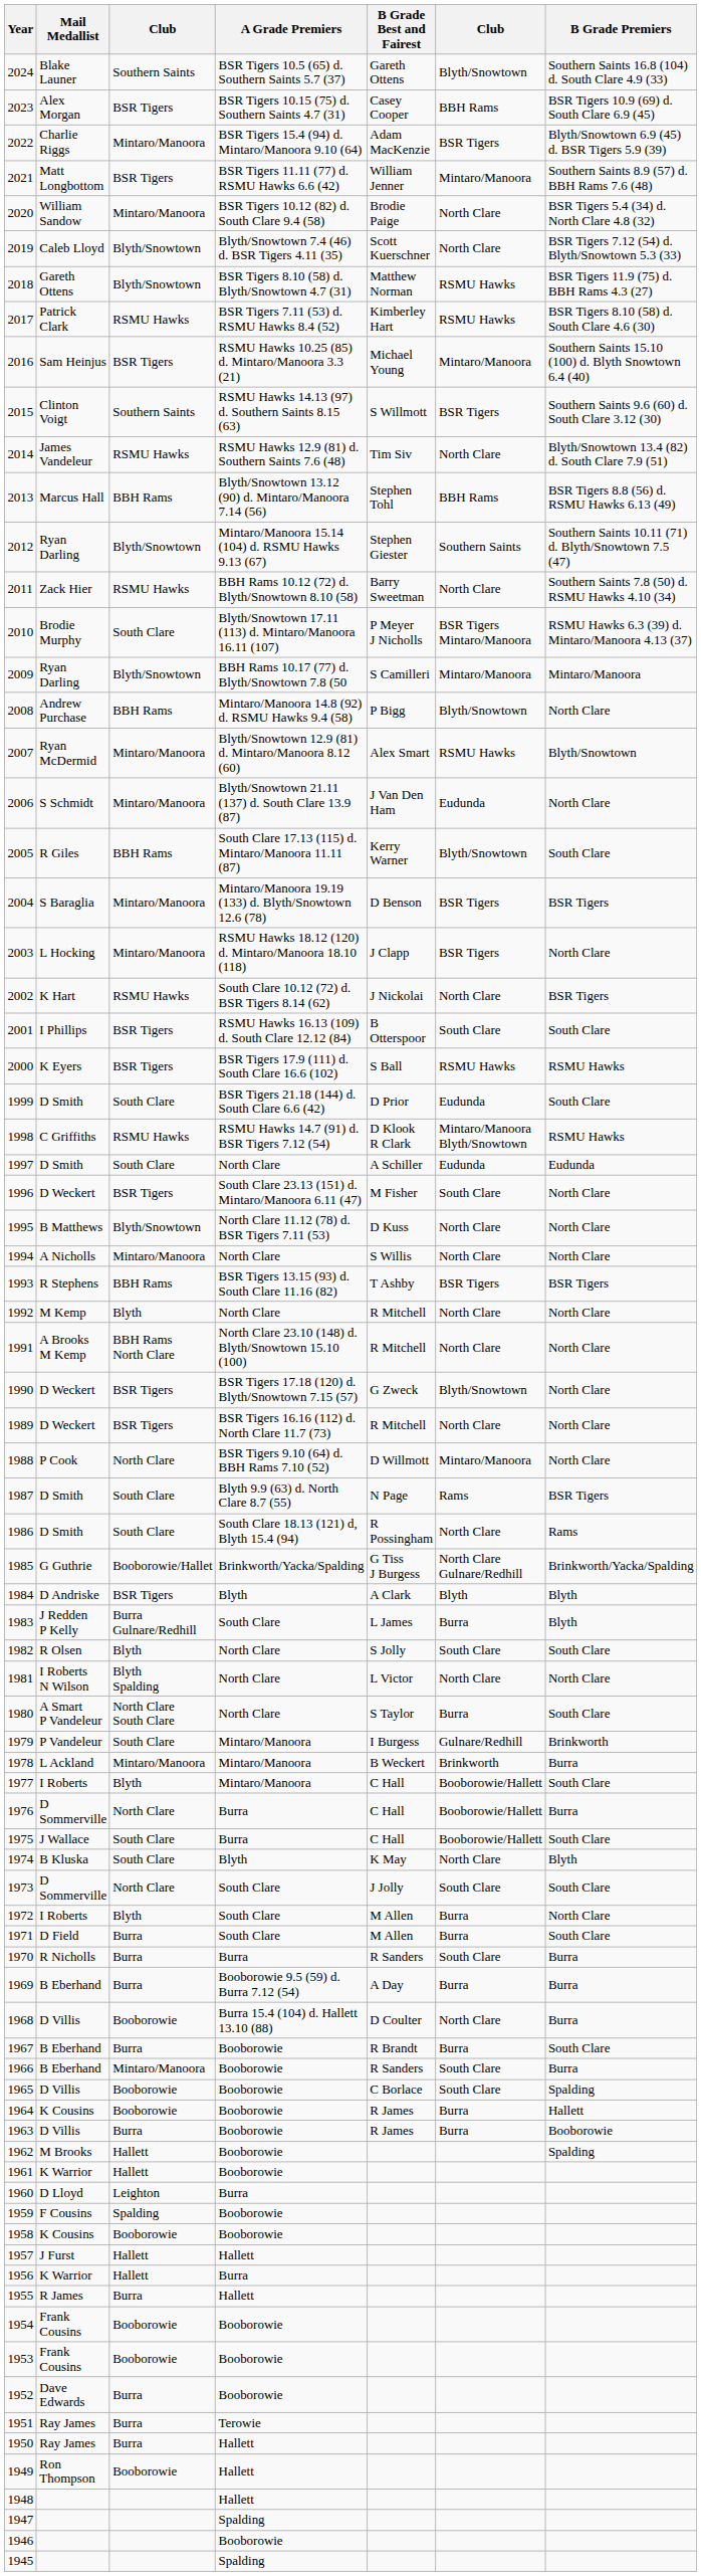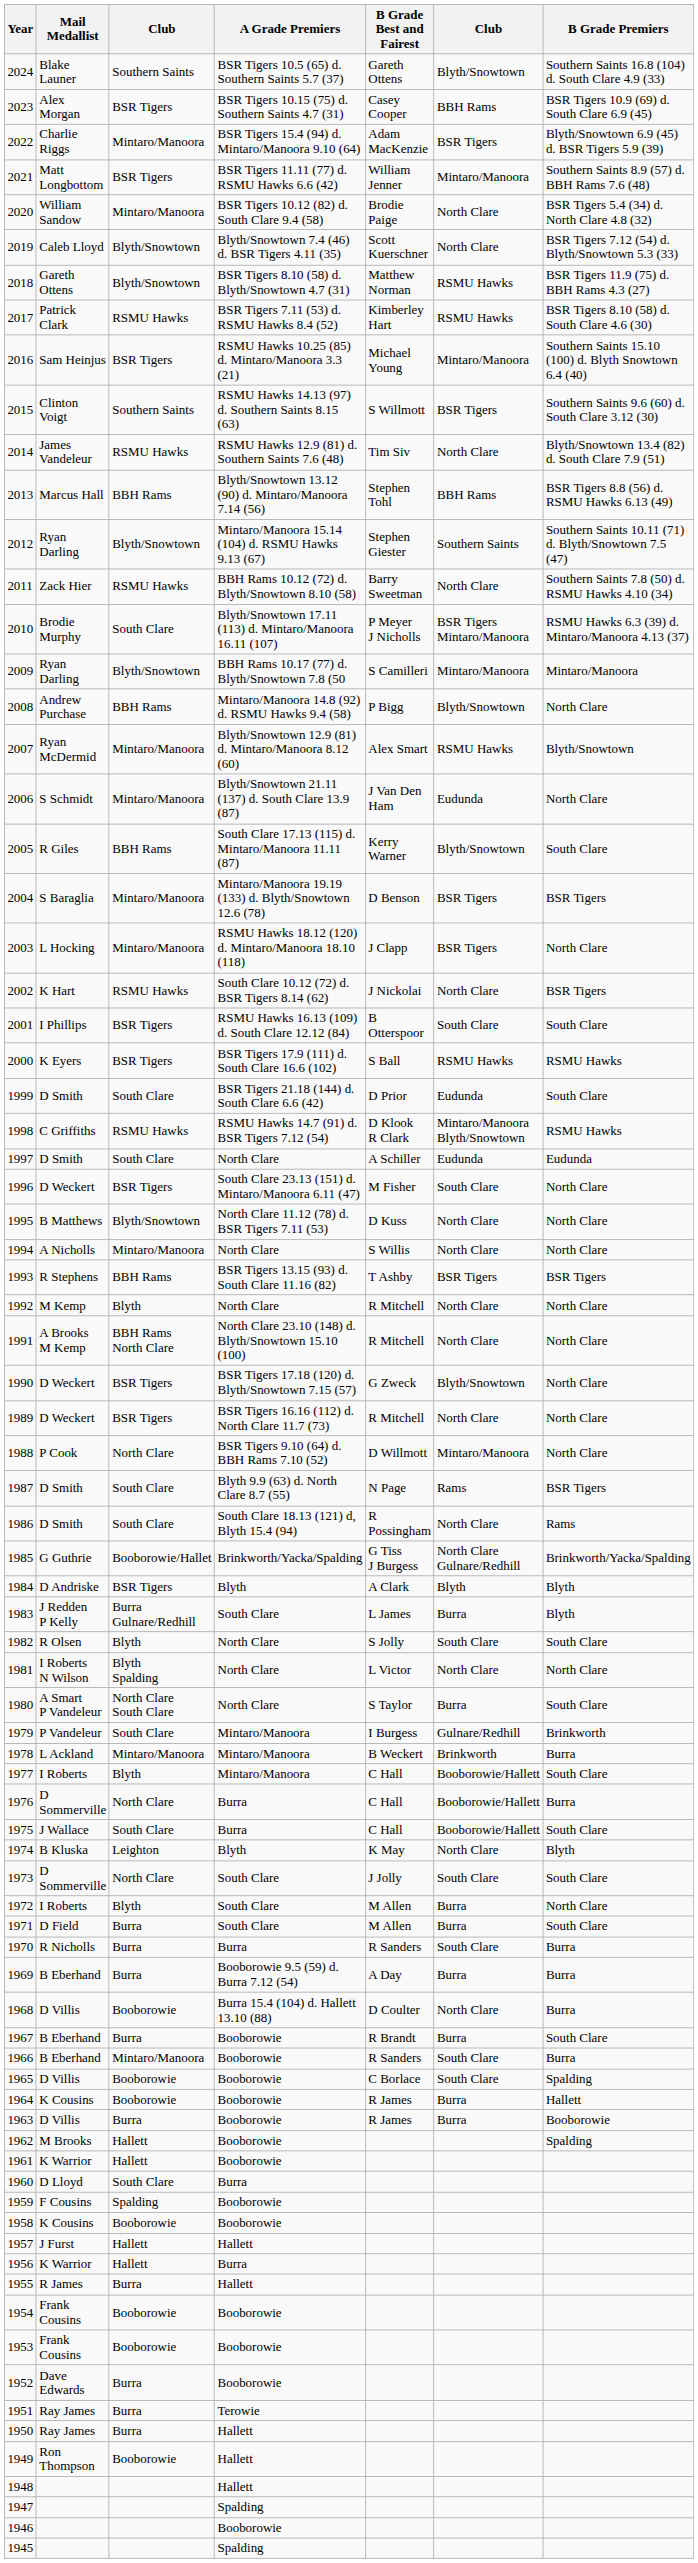1974 | column 3: South Clare -> Leighton
1960 | column 3: Leighton -> South Clare
